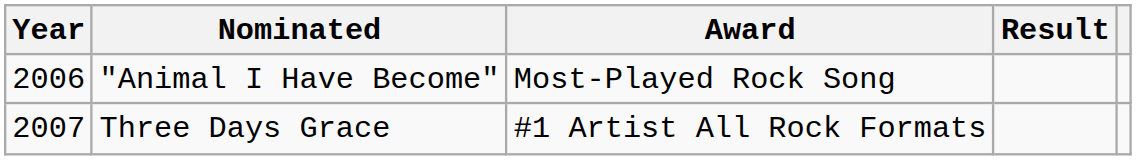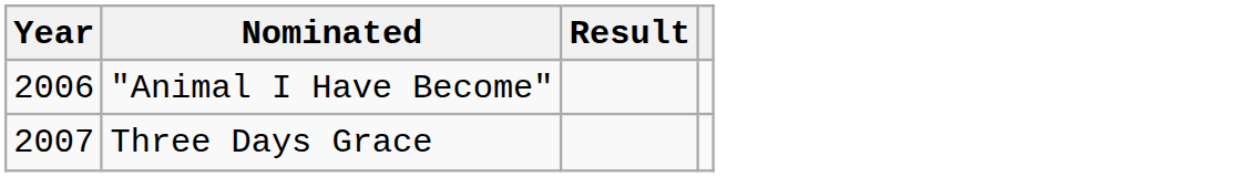- column: Award | Most-Played Rock Song | #1 Artist All Rock Formats
